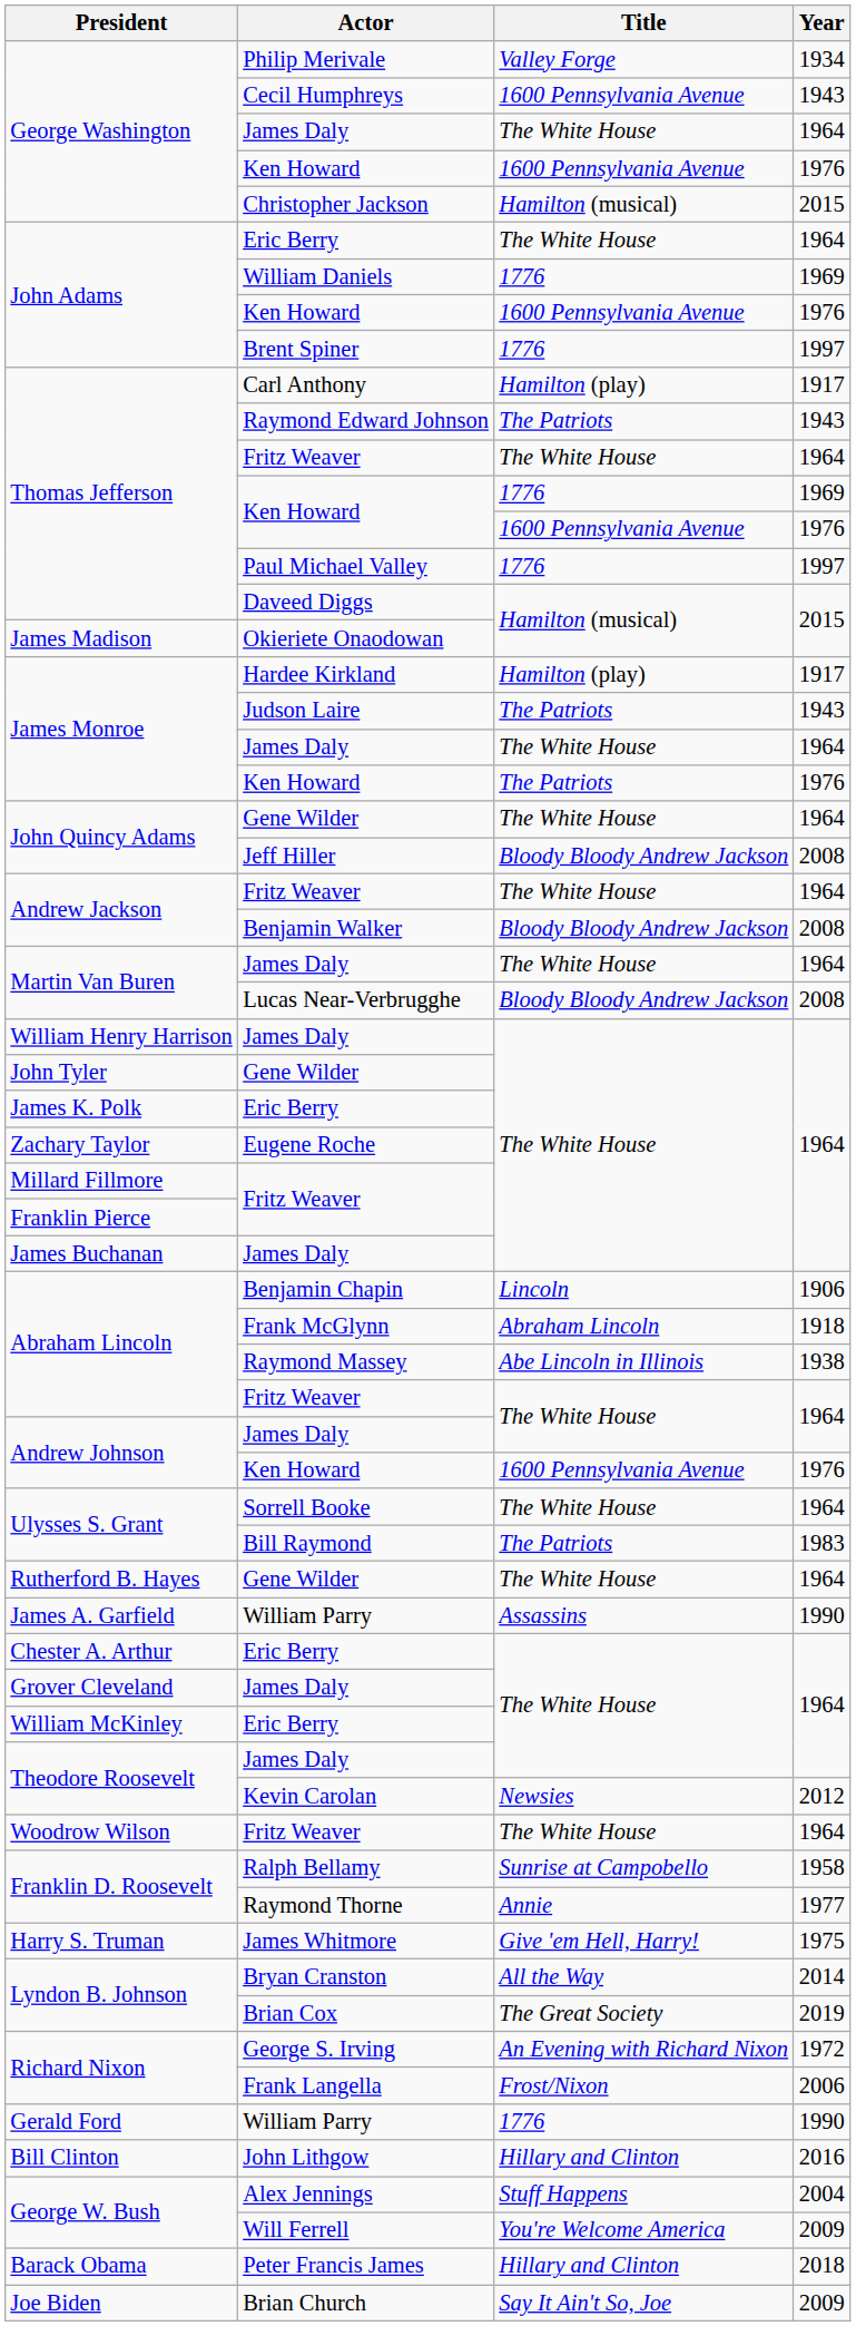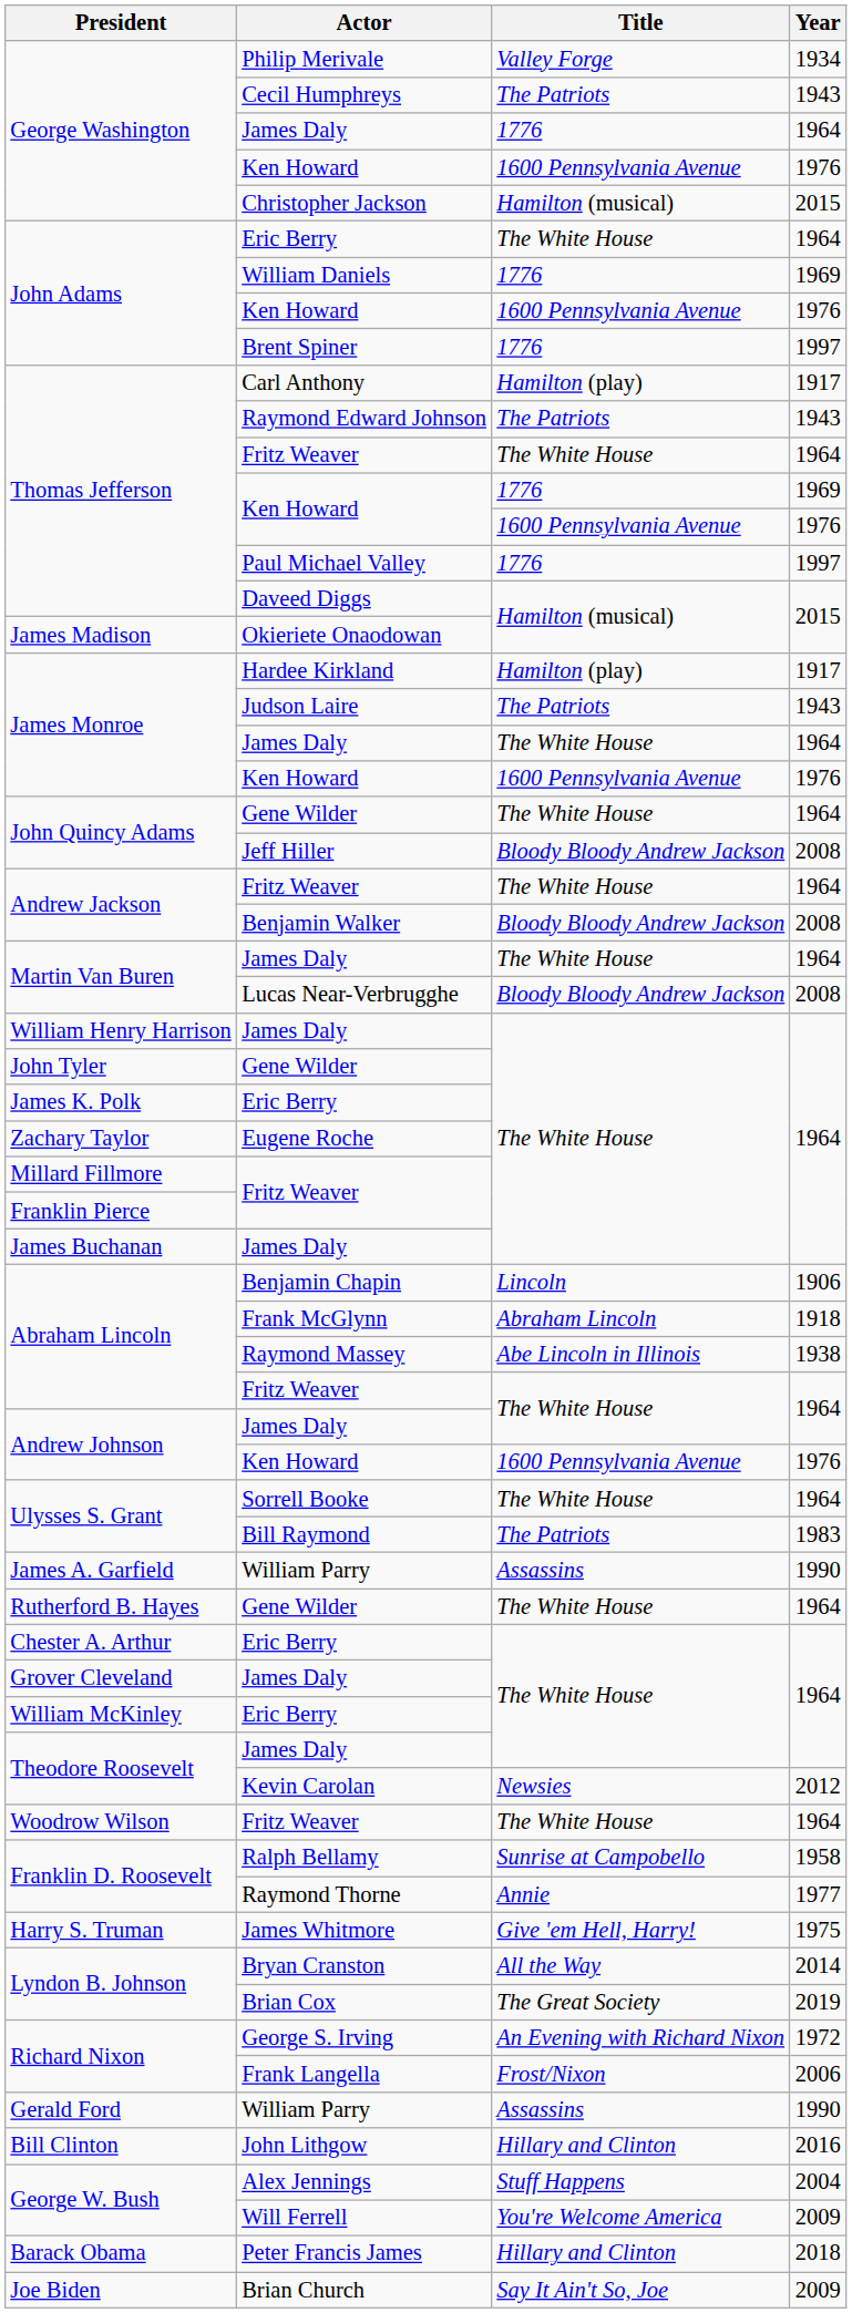Cecil Humphreys | Title: 1600 Pennsylvania Avenue -> The Patriots
George Washington / James Daly | Title: The White House -> 1776
James Monroe / Ken Howard | Title: The Patriots -> 1600 Pennsylvania Avenue
rows swapped: Rutherford B. Hayes / Gene Wilder <-> James A. Garfield / William Parry
Gerald Ford / William Parry | Title: 1776 -> Assassins
